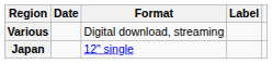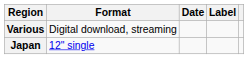columns swapped: Date <-> Format
